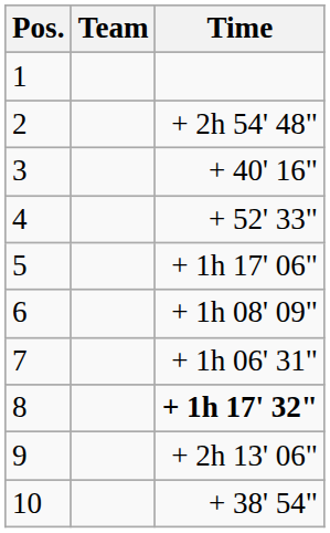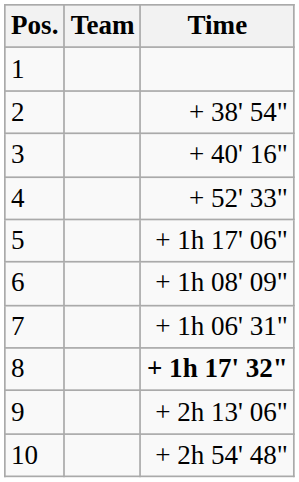2 | Time: + 2h 54' 48" -> + 38' 54"
10 | Time: + 38' 54" -> + 2h 54' 48"
